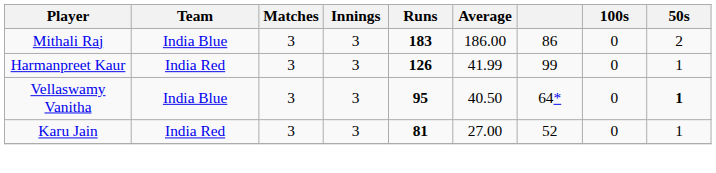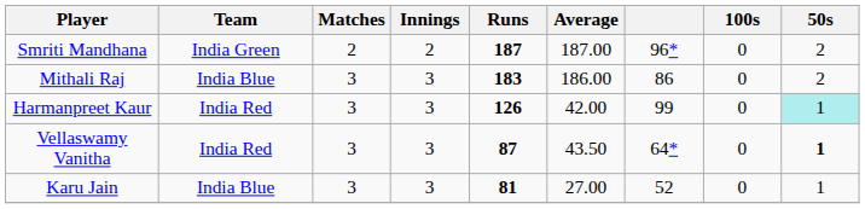+ row: Smriti Mandhana | India Green | 2 | 2 | 187 | 187.00 | 96* | 0 | 2
Harmanpreet Kaur | Average: 41.99 -> 42.00
Harmanpreet Kaur | 50s: no background -> paleturquoise background
Vellaswamy Vanitha | Team: India Blue -> India Red
Vellaswamy Vanitha | Runs: 95 -> 87
Vellaswamy Vanitha | Average: 40.50 -> 43.50
Karu Jain | Team: India Red -> India Blue
